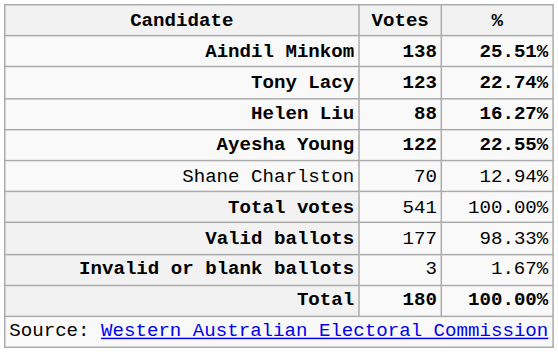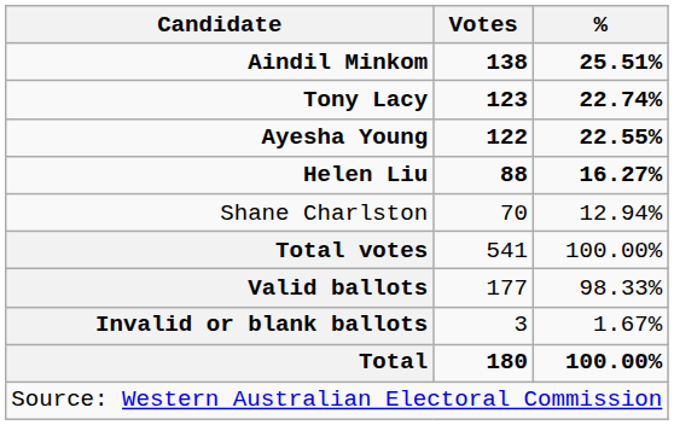rows swapped: Ayesha Young <-> Helen Liu
